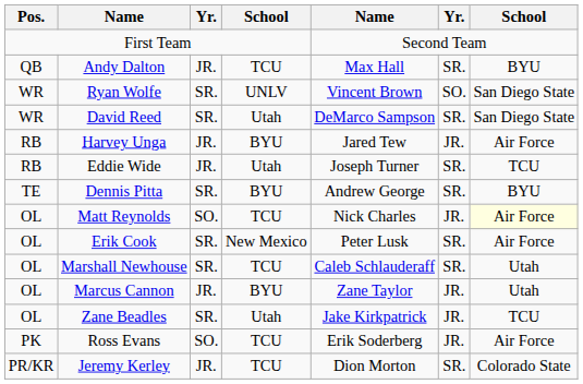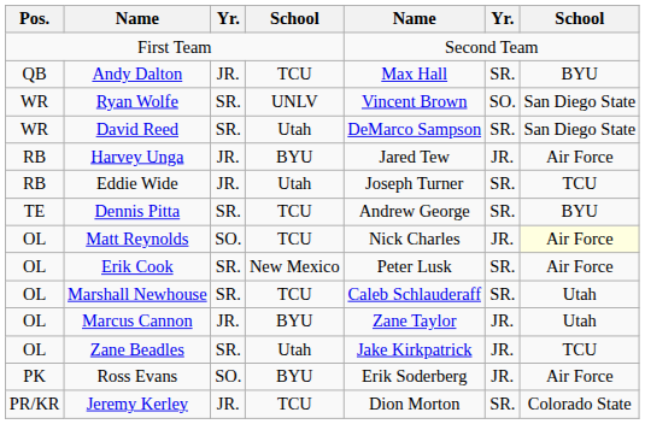Dennis Pitta | column 4: BYU -> TCU
Ross Evans | column 4: TCU -> BYU
